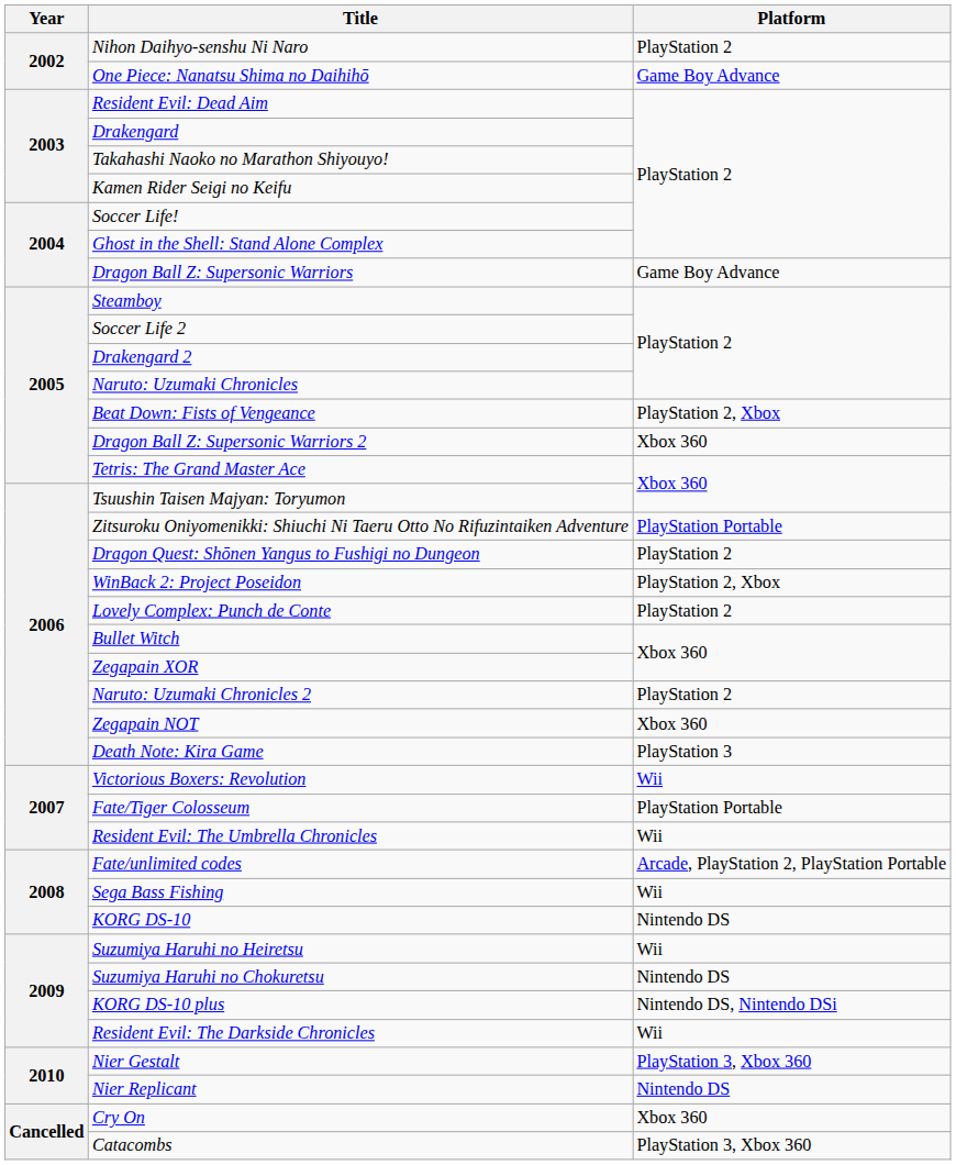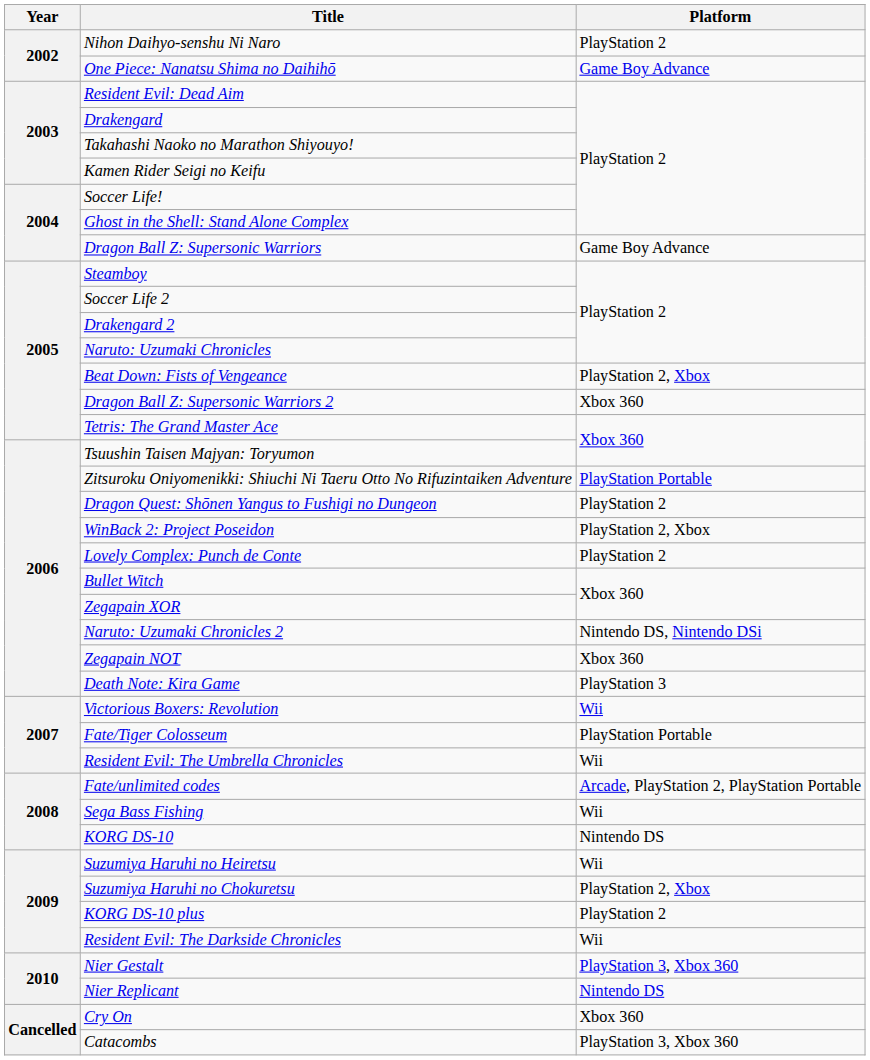Naruto: Uzumaki Chronicles 2 | Platform: PlayStation 2 -> Nintendo DS, Nintendo DSi
Suzumiya Haruhi no Chokuretsu | Platform: Nintendo DS -> PlayStation 2, Xbox
KORG DS-10 plus | Platform: Nintendo DS, Nintendo DSi -> PlayStation 2
